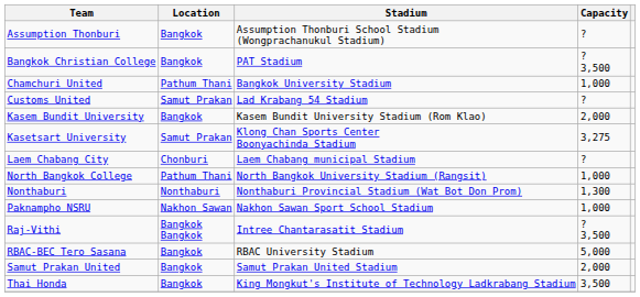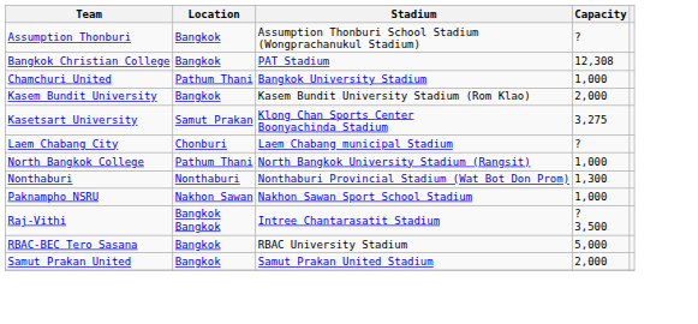Bangkok Christian College | Capacity: ? 3,500 -> 12,308
- row: Customs United | Samut Prakan | Lad Krabang 54 Stadium | ?
- row: Thai Honda | Bangkok | King Mongkut's Institute of Technology Ladkrabang Stadium | 3,500
